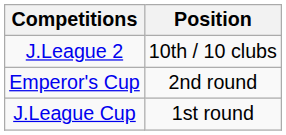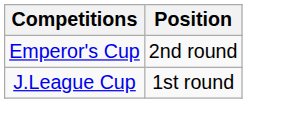- row: J.League 2 | 10th / 10 clubs
